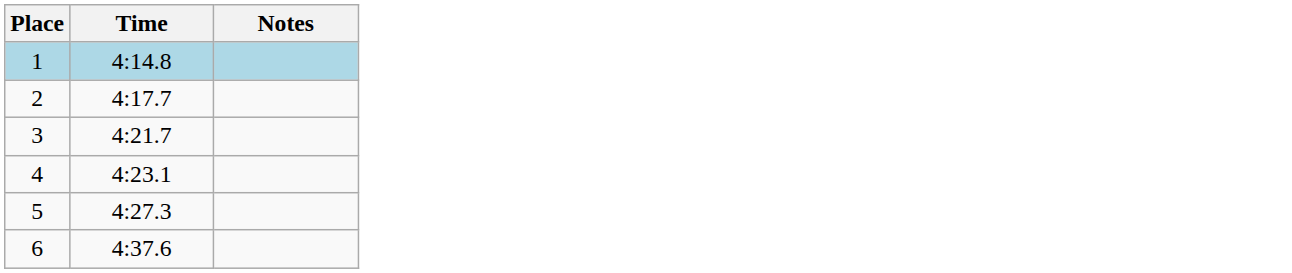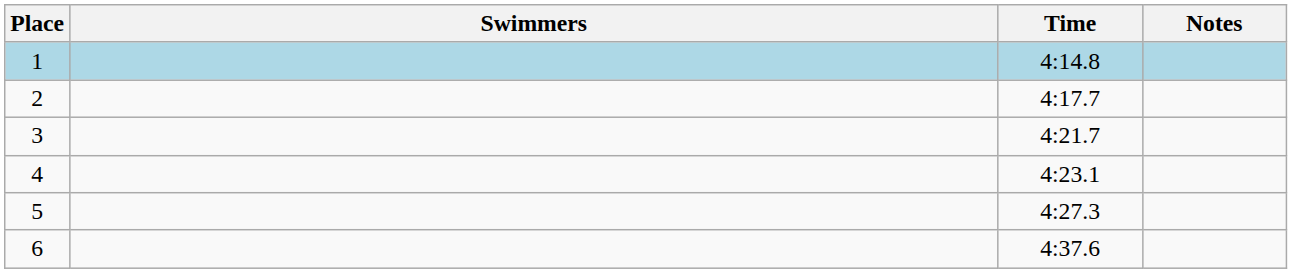+ column: Swimmers
